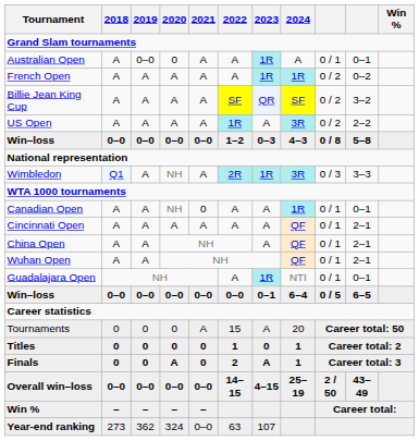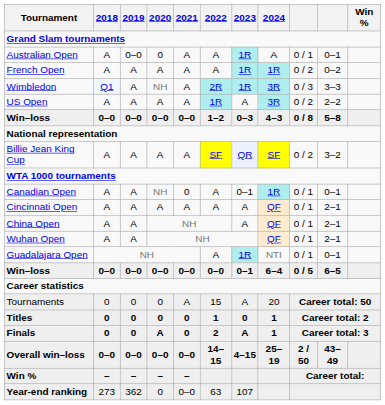rows swapped: Wimbledon <-> Billie Jean King Cup
Canadian Open | 2023: A -> 0–1
Year-end ranking | 2020: 324 -> 0
